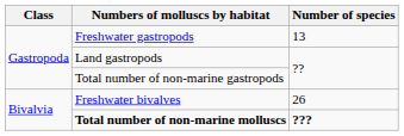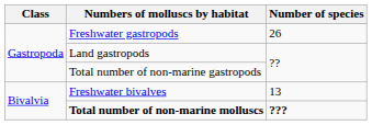Freshwater gastropods | Number of species: 13 -> 26
Freshwater bivalves | Number of species: 26 -> 13
